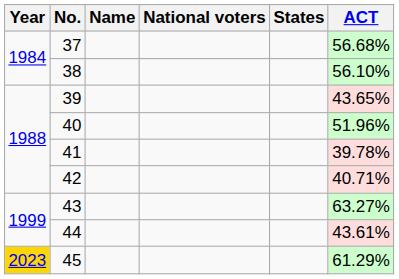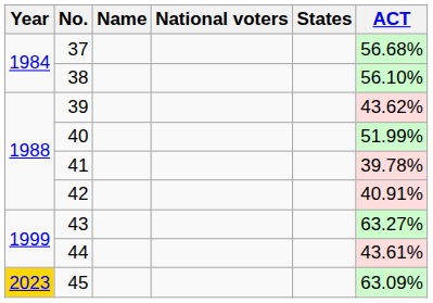39 | ACT: 43.65% -> 43.62%
40 | ACT: 51.96% -> 51.99%
42 | ACT: 40.71% -> 40.91%
45 | ACT: 61.29% -> 63.09%
